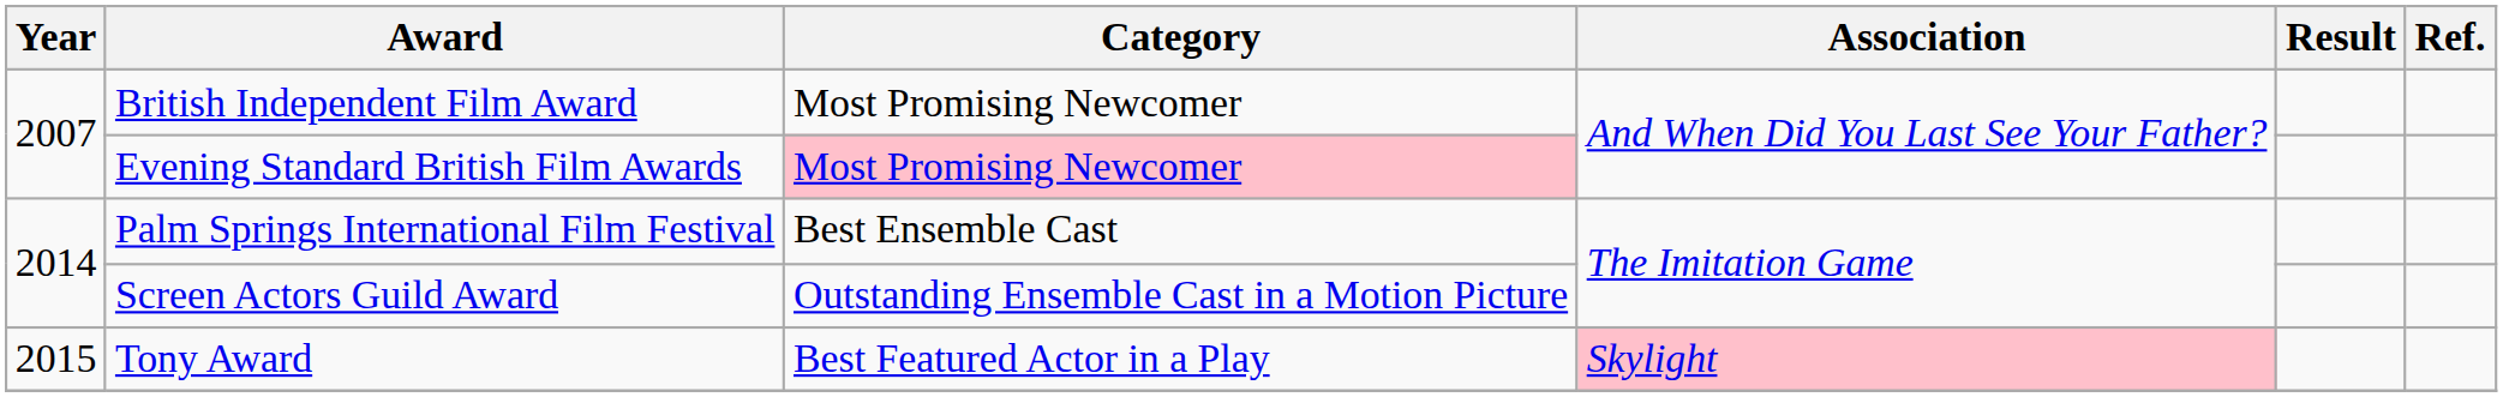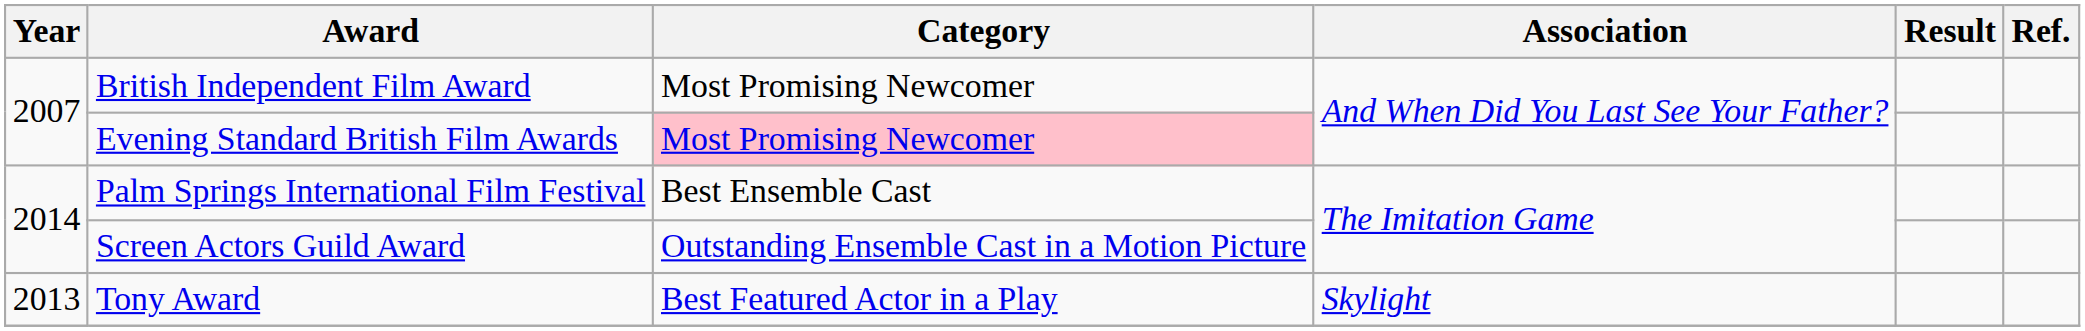Tony Award | Year: 2015 -> 2013
Tony Award | Association: pink background -> no background
